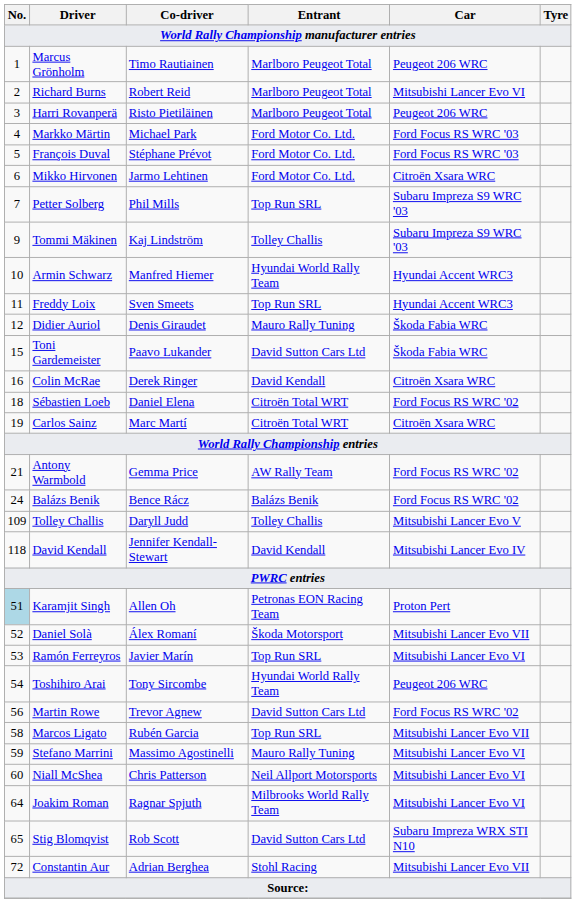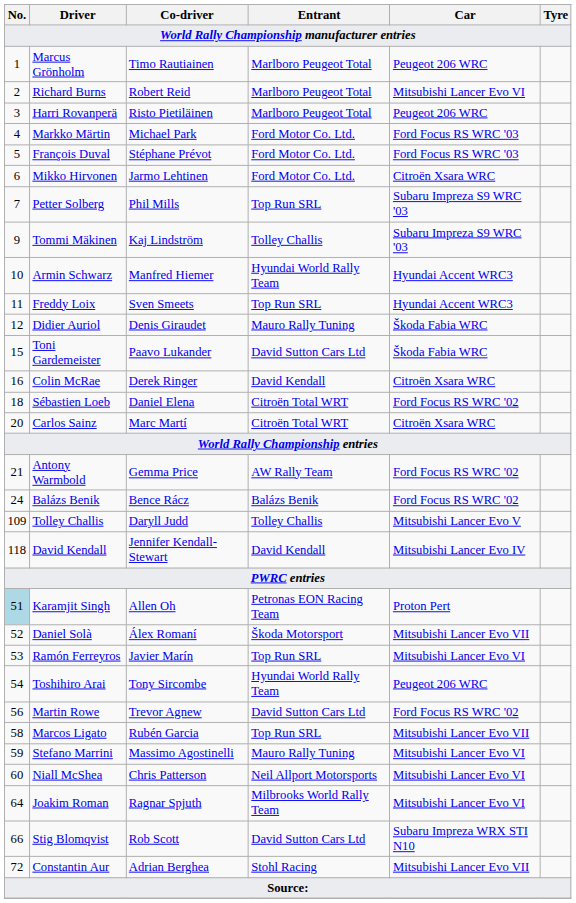Carlos Sainz | No.: 19 -> 20
Stig Blomqvist | No.: 65 -> 66
